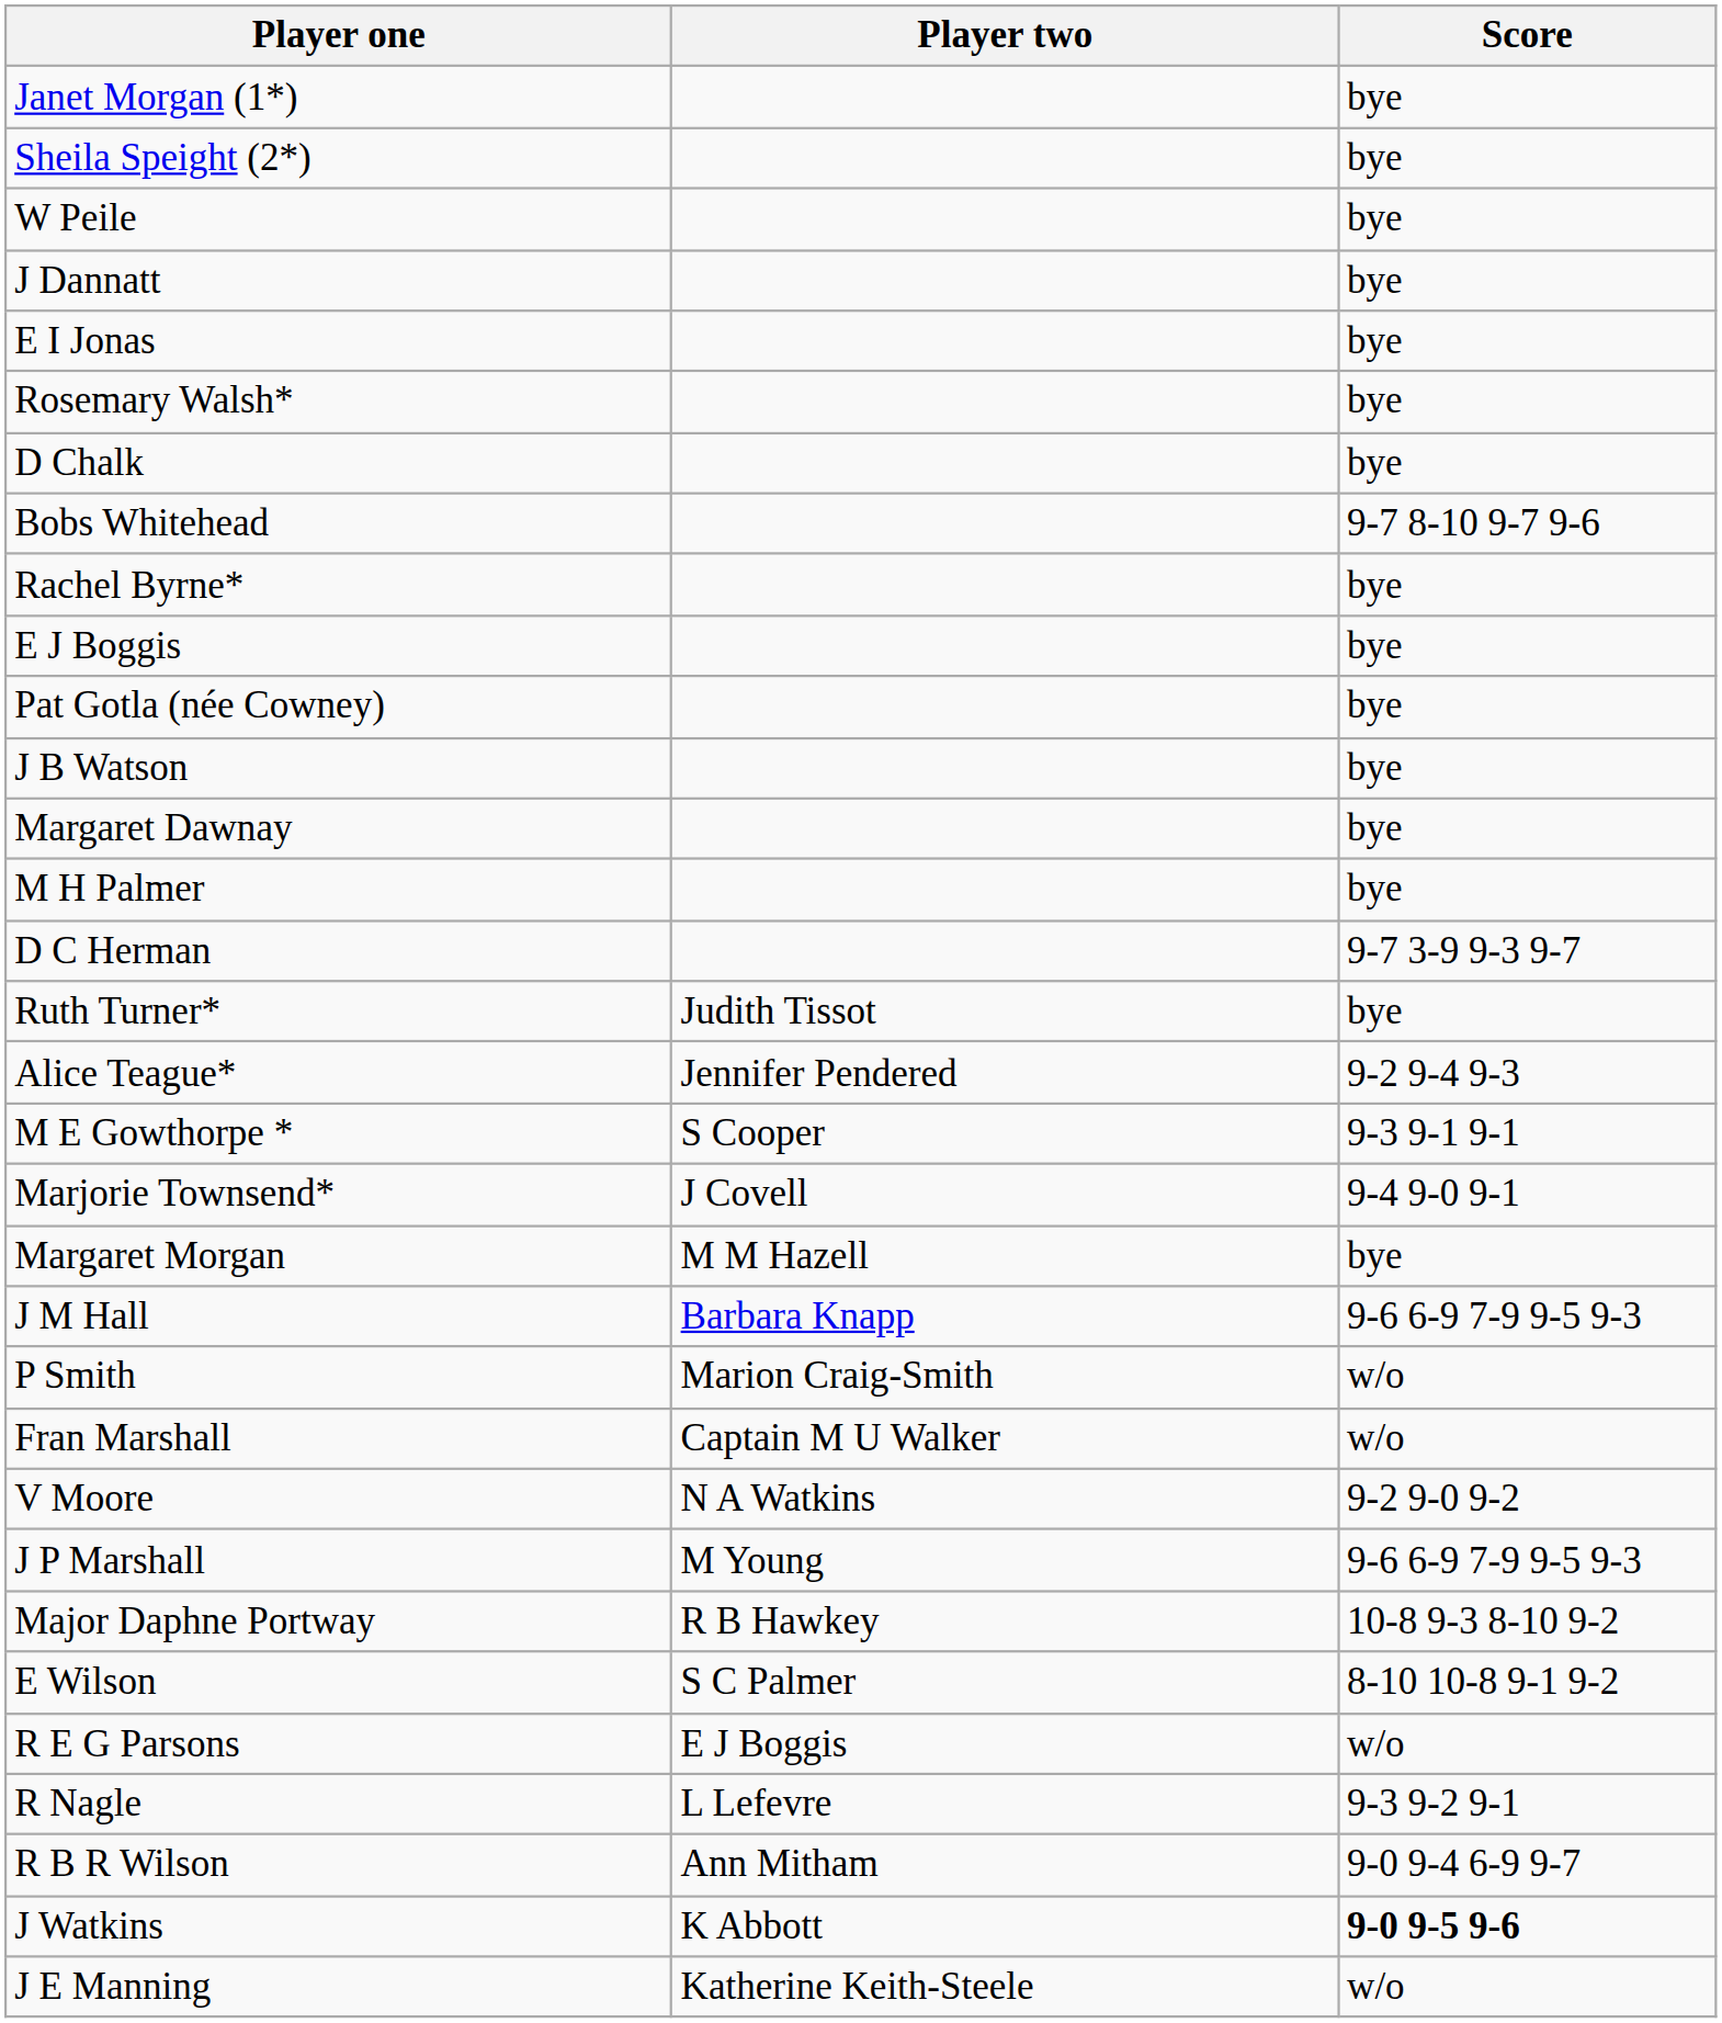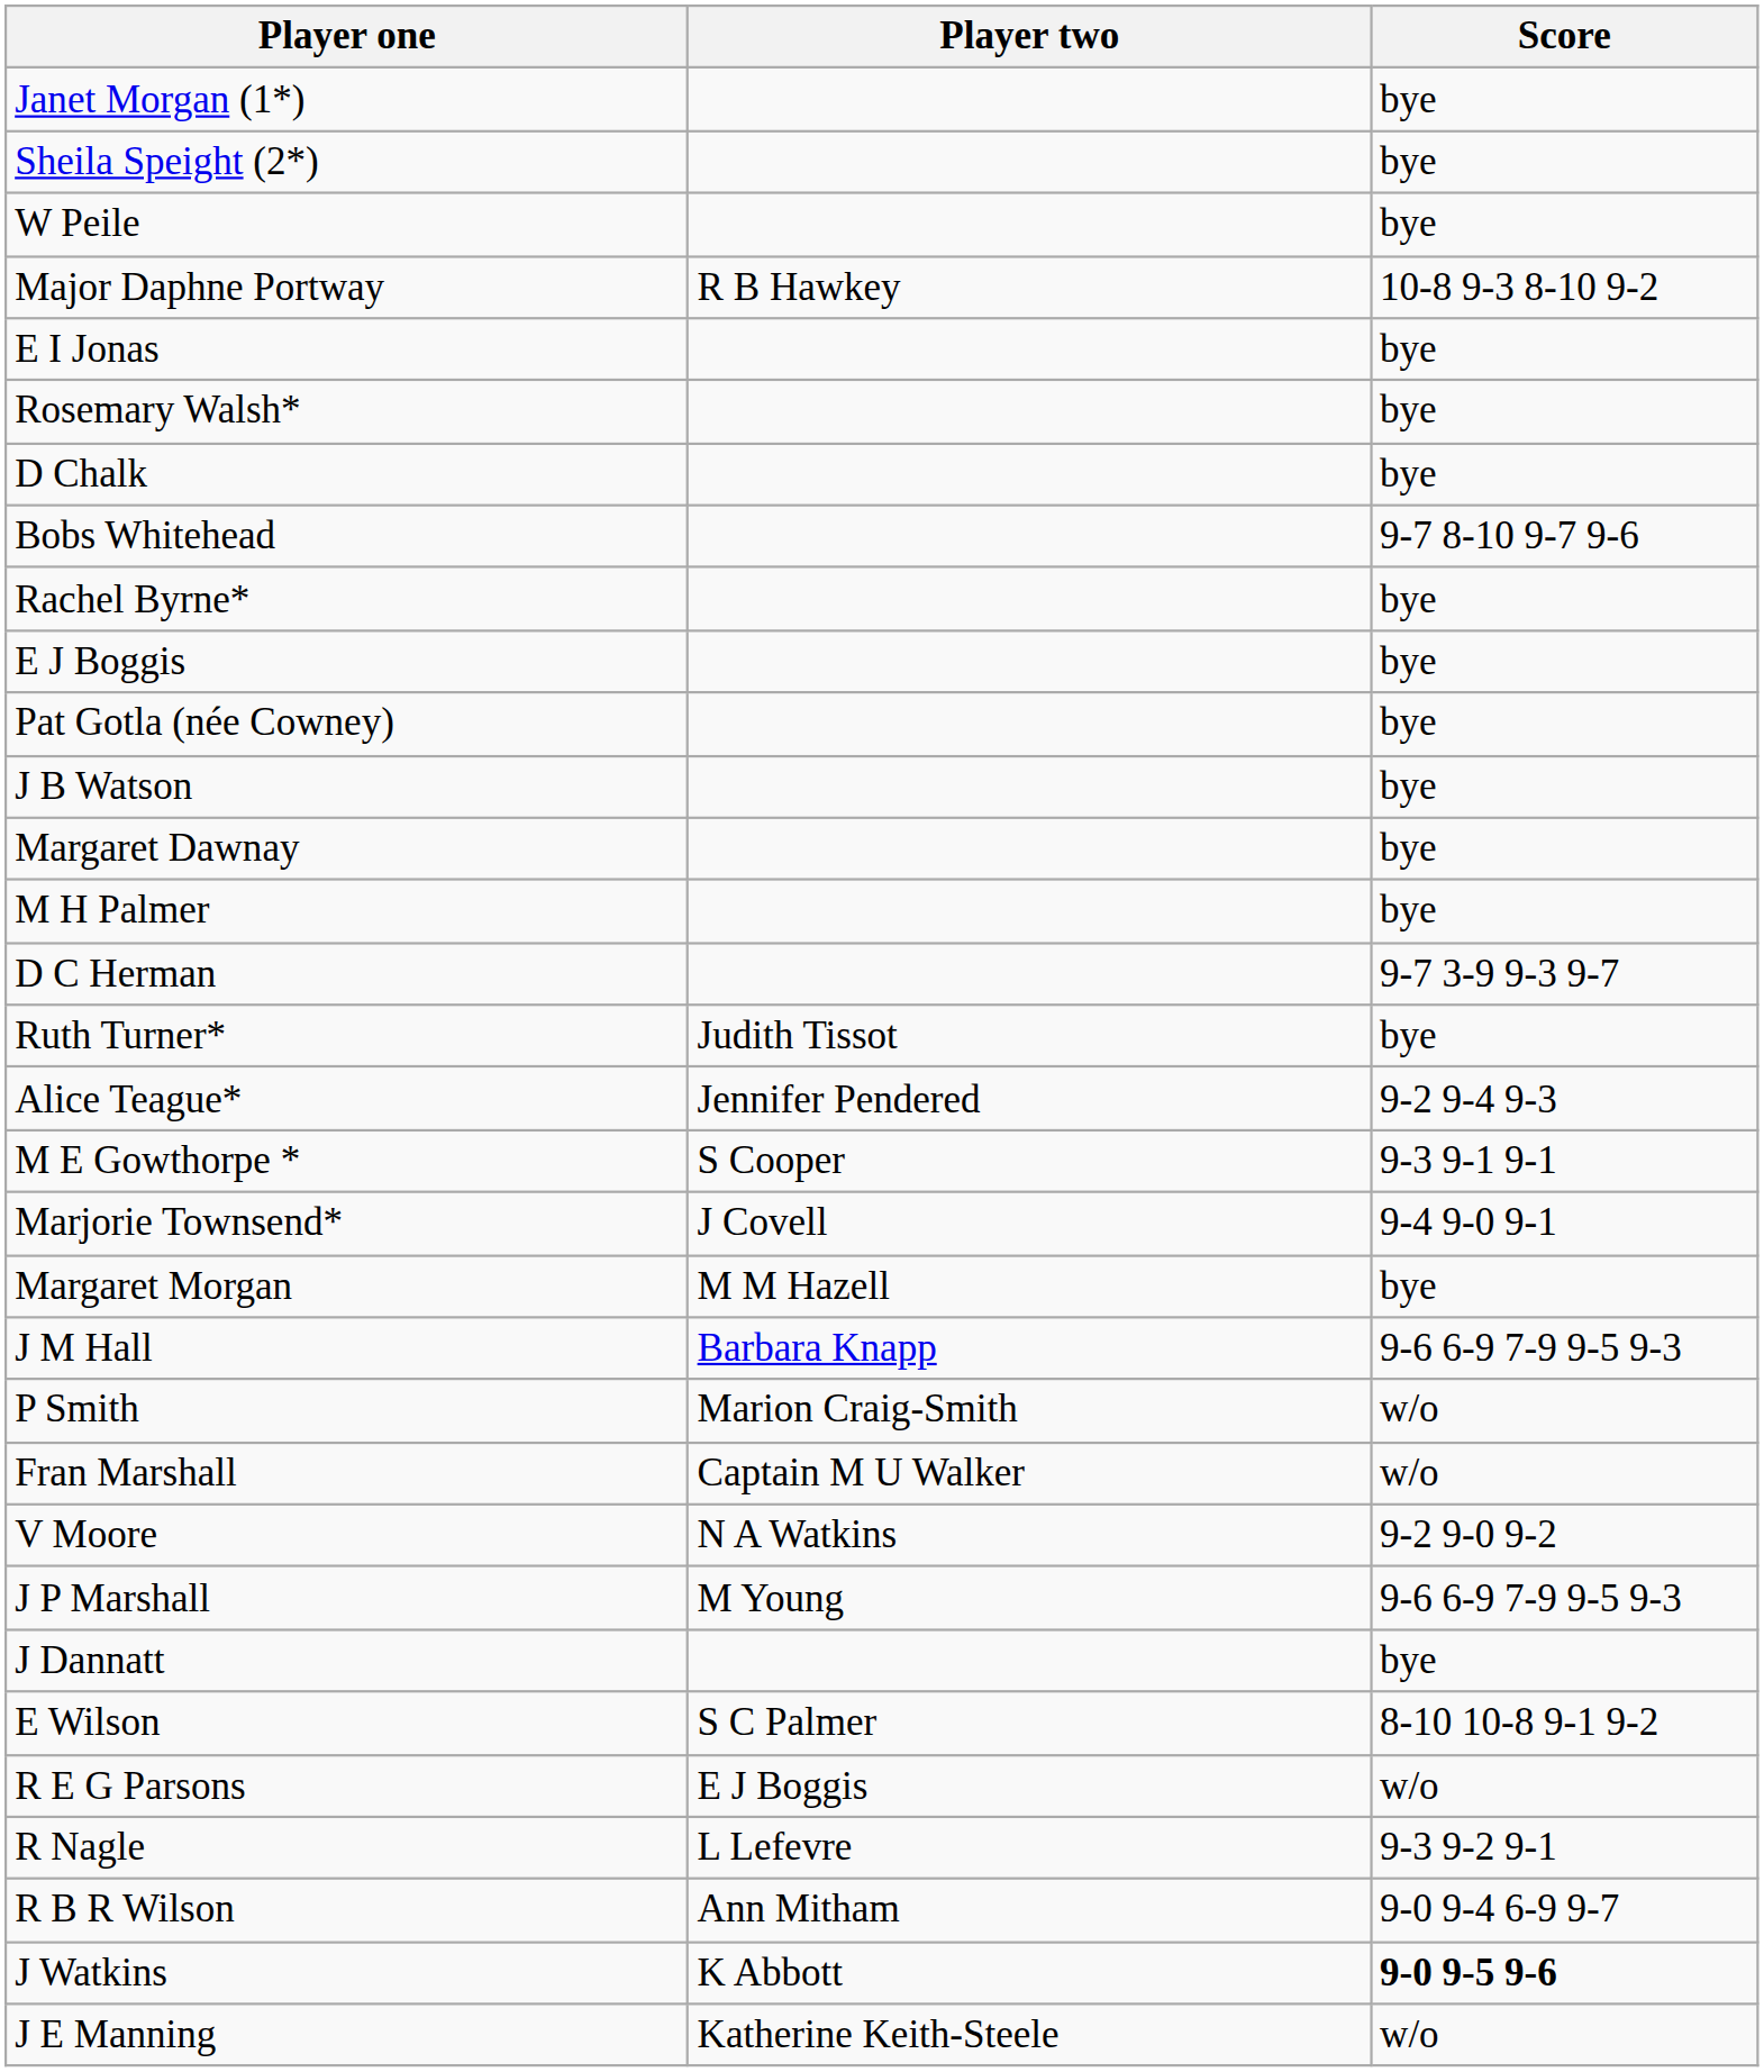rows swapped: J Dannatt <-> Major Daphne Portway
